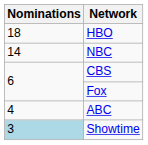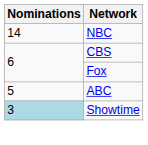- row: 18 | HBO
ABC | Nominations: 4 -> 5
